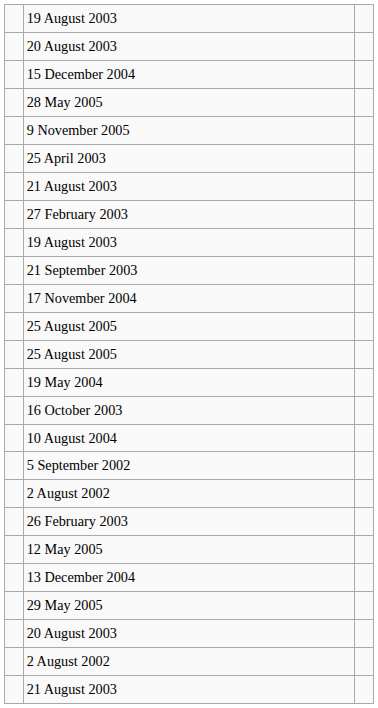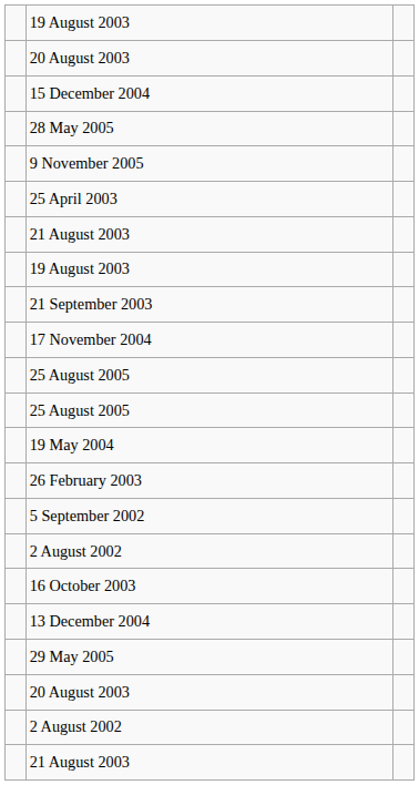- row: 27 February 2003
rows swapped: 26 February 2003 <-> 16 October 2003
- row: 10 August 2004
- row: 12 May 2005
